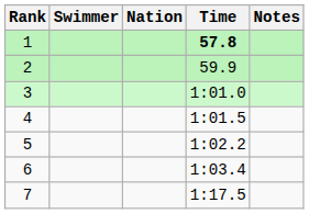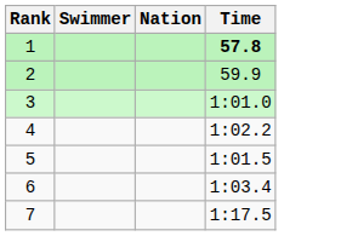- column: Notes
4 | Time: 1:01.5 -> 1:02.2
5 | Time: 1:02.2 -> 1:01.5
